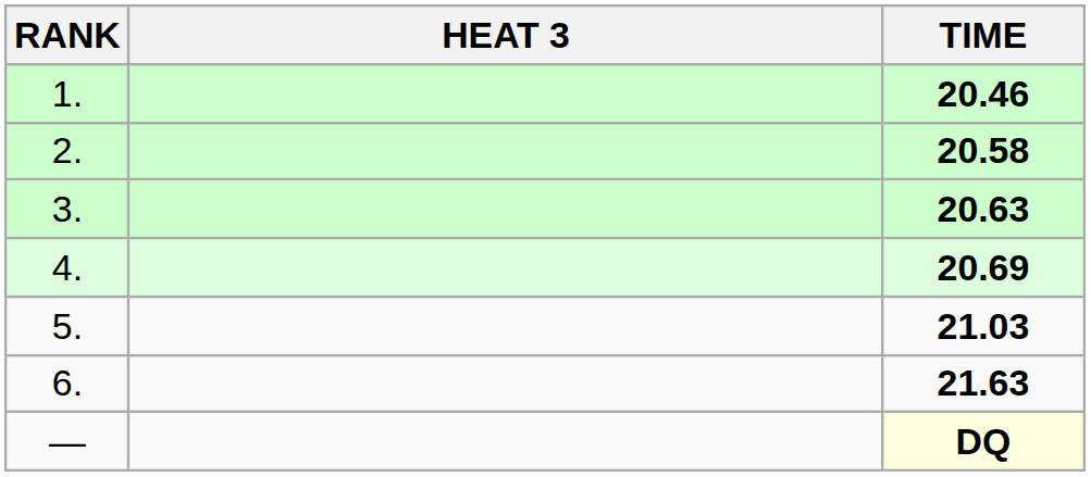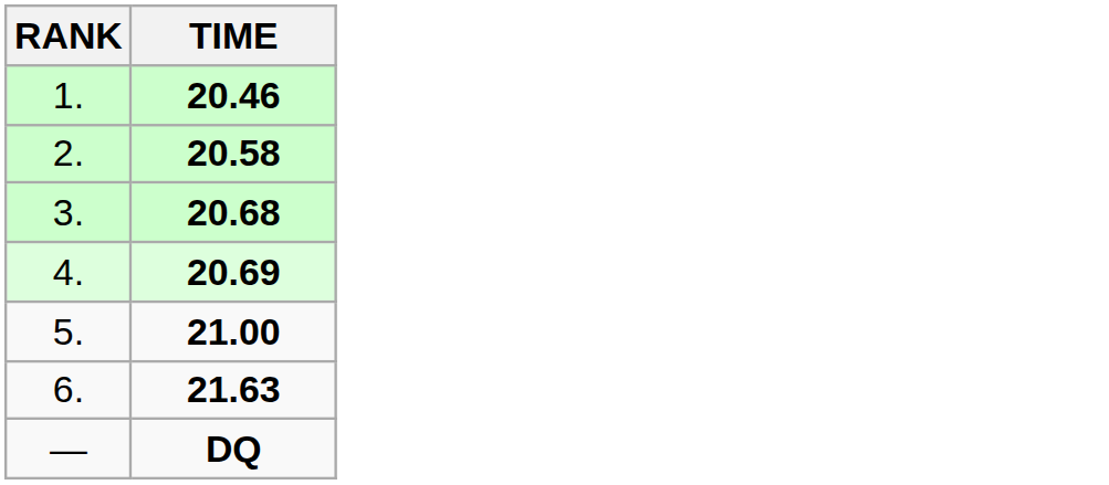- column: HEAT 3
3. | TIME: 20.63 -> 20.68
5. | TIME: 21.03 -> 21.00
— | TIME: lightyellow background -> no background
